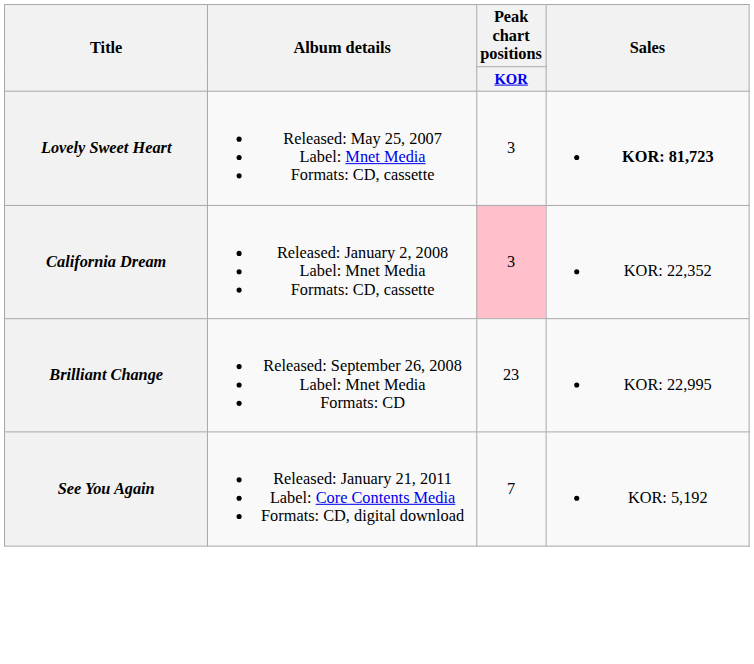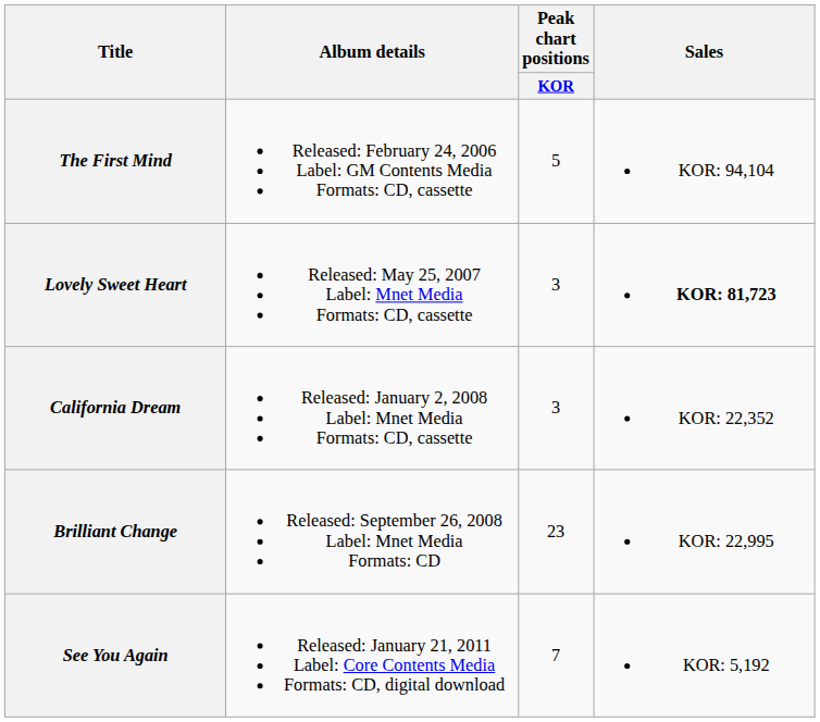+ row: The First Mind | Released: February 24, 2006 Label: GM Contents Media Formats: CD, cassette | 5 | KOR: 94,104
California Dream | Peak chart positions / KOR: pink background -> no background
